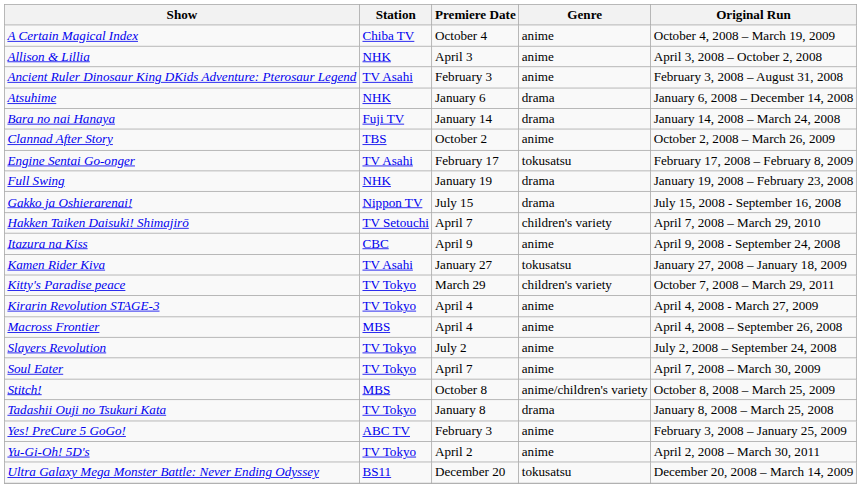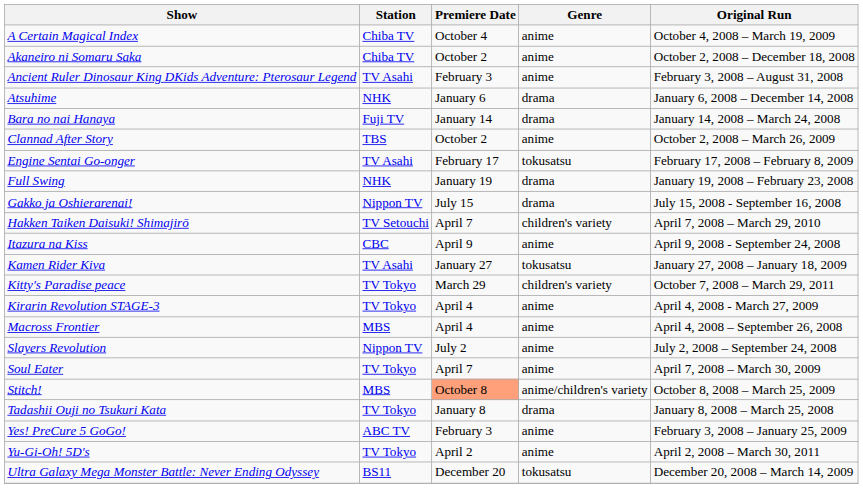+ row: Akaneiro ni Somaru Saka | Chiba TV | October 2 | anime | October 2, 2008 – December 18, 2008
- row: Allison & Lillia | NHK | April 3 | anime | April 3, 2008 – October 2, 2008
Slayers Revolution | Station: TV Tokyo -> Nippon TV
Stitch! | Premiere Date: no background -> lightsalmon background
